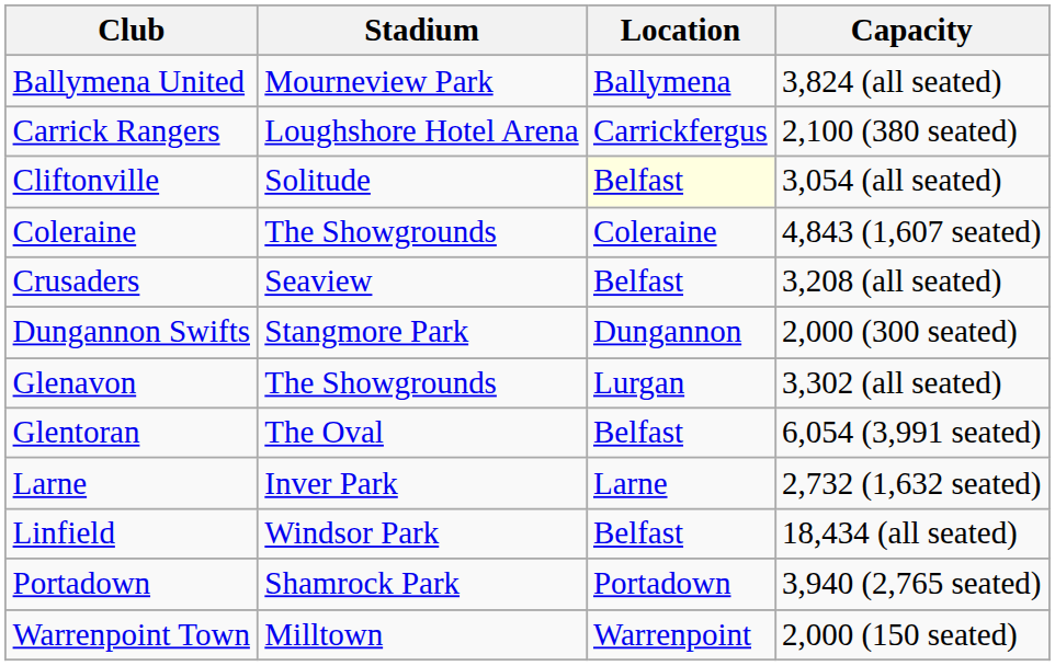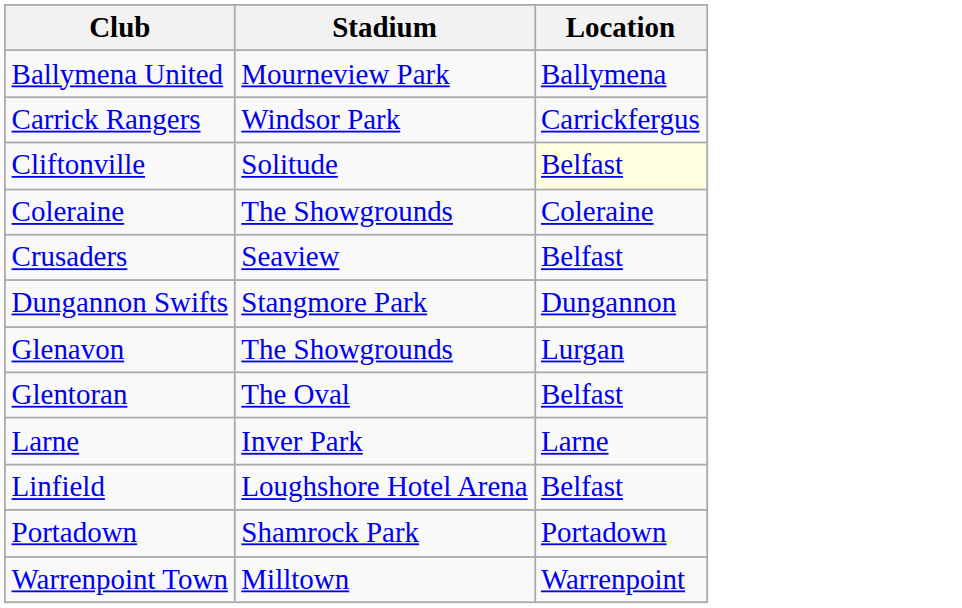- column: Capacity | 3,824 (all seated) | 2,100 (380 seated) | 3,054 (all seated) | 4,843 (1,607 seated) | 3,208 (all seated) | 2,000 (300 seated) | 3,302 (all seated) | 6,054 (3,991 seated) | 2,732 (1,632 seated) | 18,434 (all seated) | 3,940 (2,765 seated) | 2,000 (150 seated)
Carrick Rangers | Stadium: Loughshore Hotel Arena -> Windsor Park
Linfield | Stadium: Windsor Park -> Loughshore Hotel Arena
